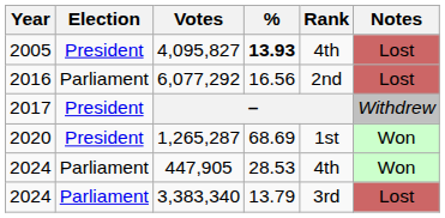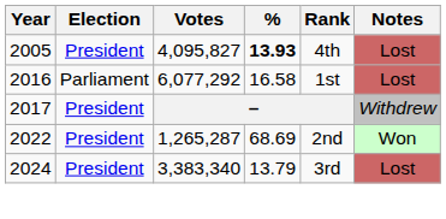6,077,292 | %: 16.56 -> 16.58
6,077,292 | Rank: 2nd -> 1st
1,265,287 | Year: 2020 -> 2022
1,265,287 | Rank: 1st -> 2nd
- row: 2024 | Parliament | 447,905 | 28.53 | 4th | Won
3,383,340 | Election: Parliament -> President
